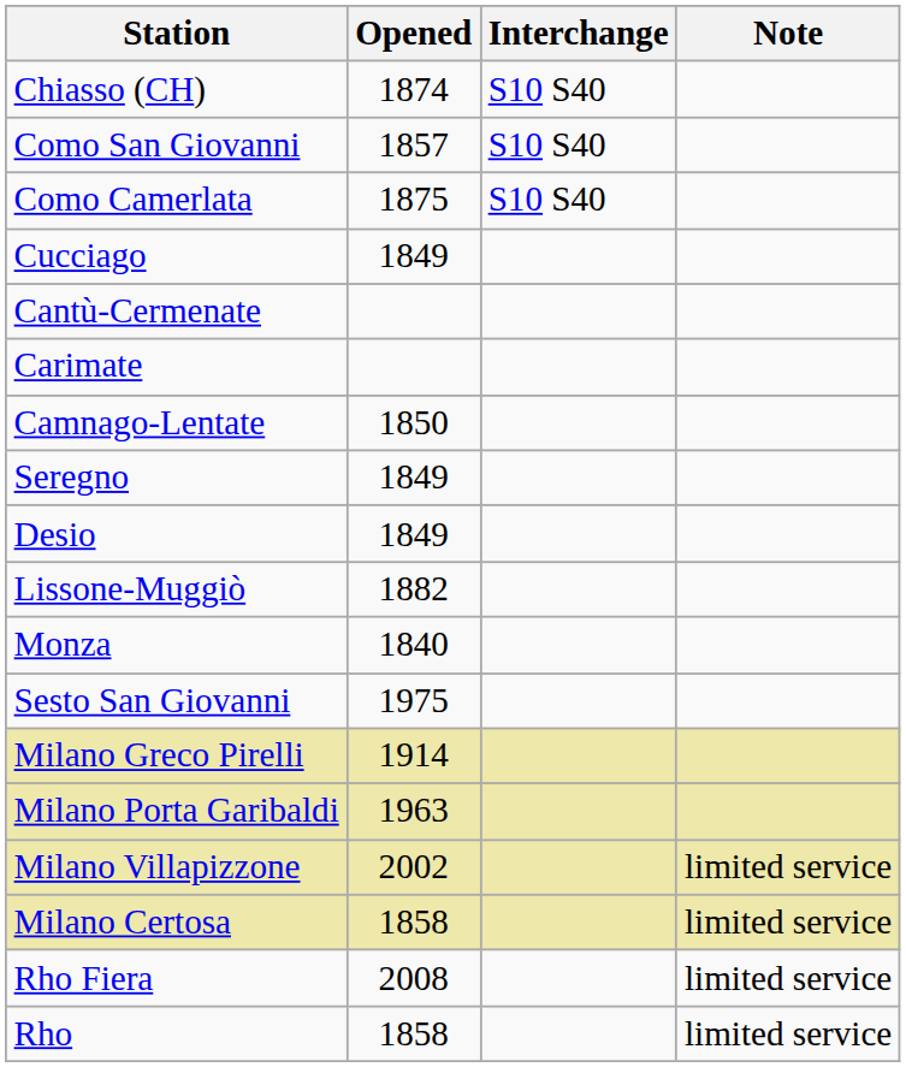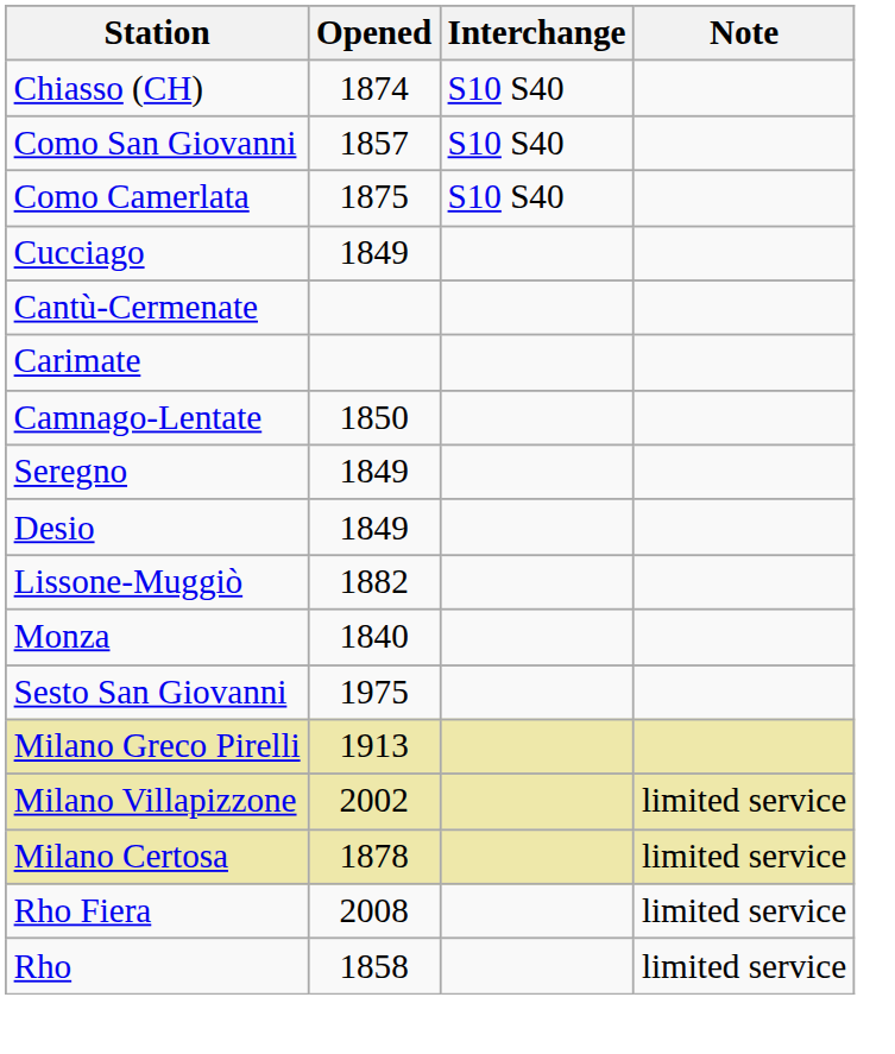Milano Greco Pirelli | Opened: 1914 -> 1913
- row: Milano Porta Garibaldi | 1963
Milano Certosa | Opened: 1858 -> 1878
